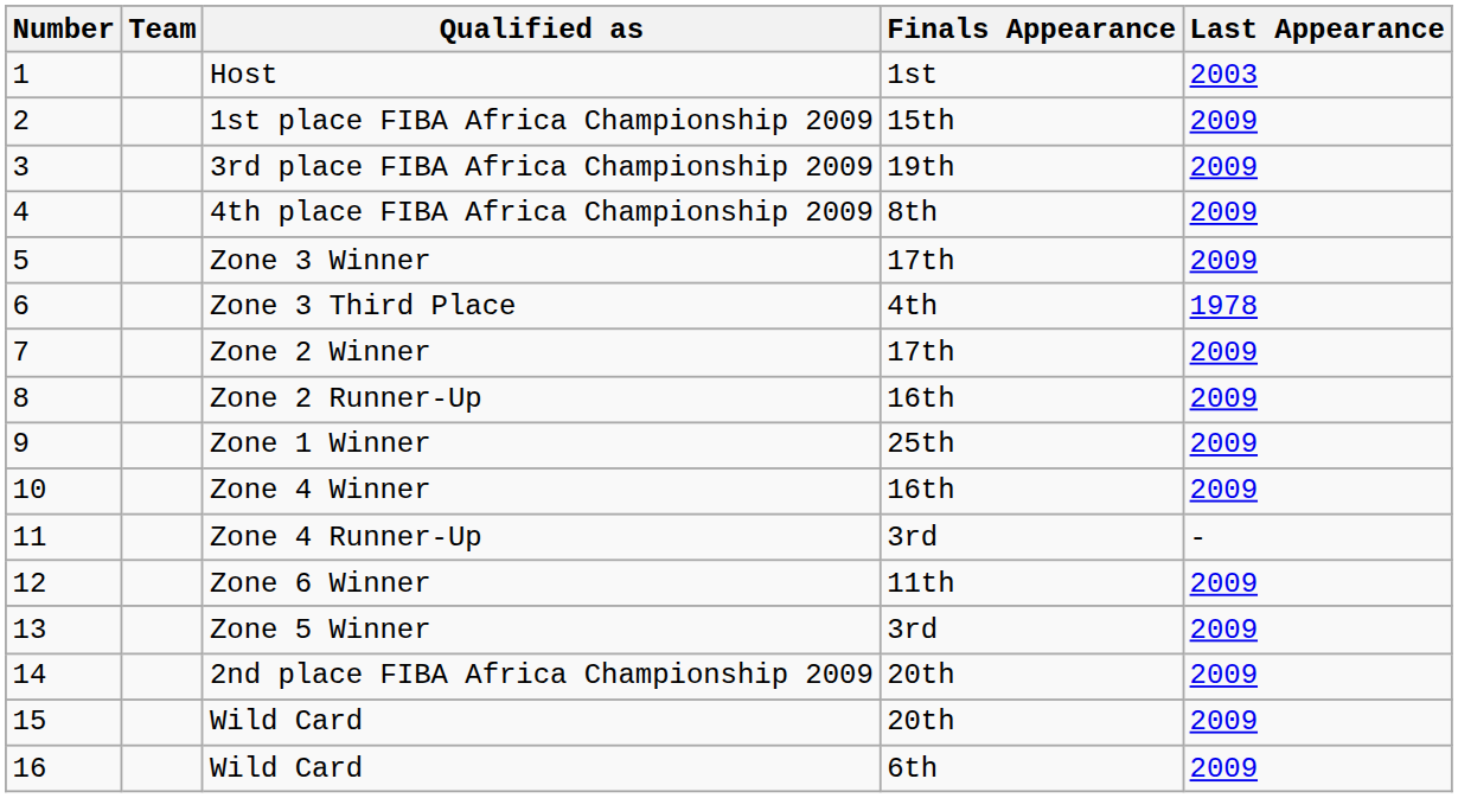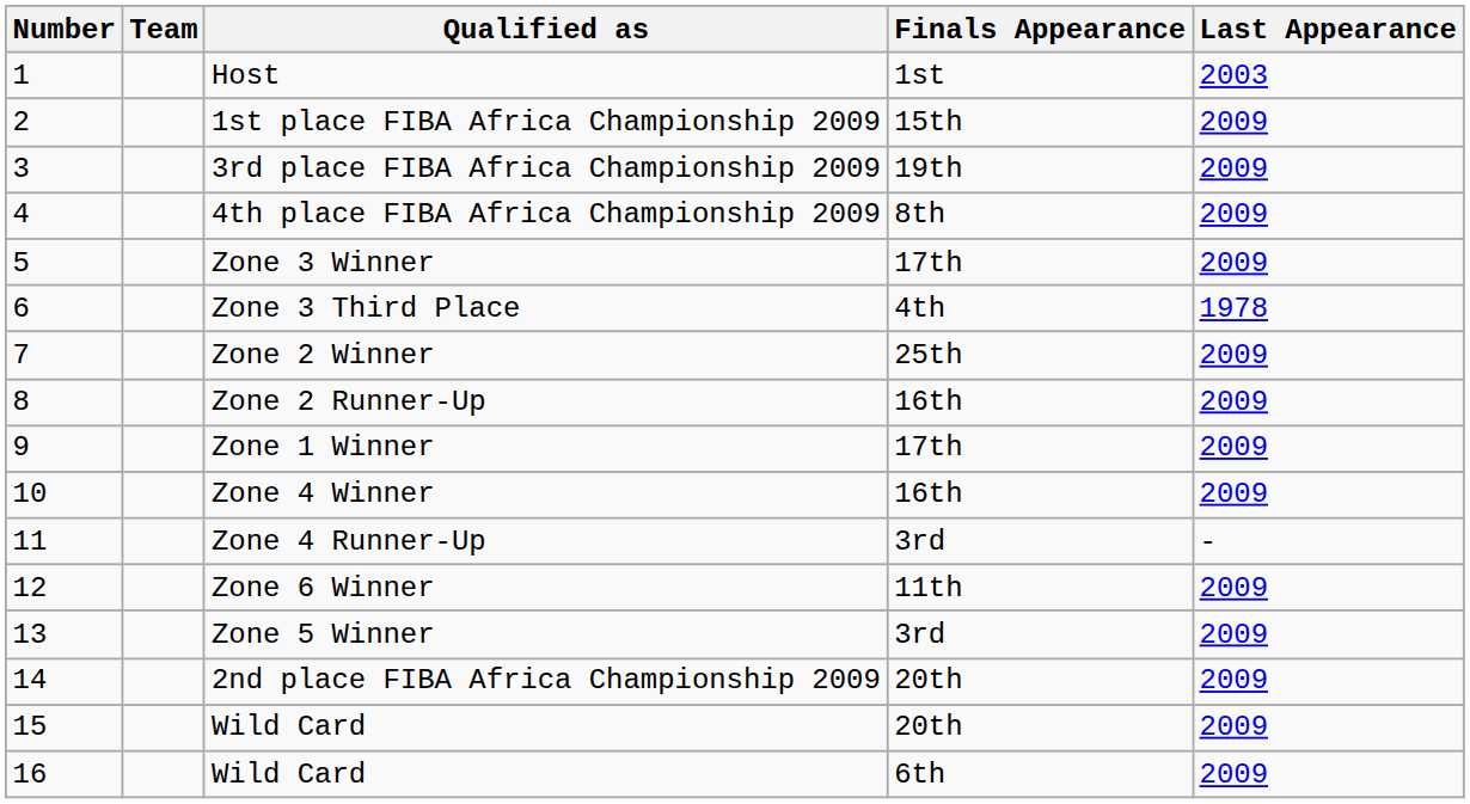Zone 2 Winner | Finals Appearance: 17th -> 25th
Zone 1 Winner | Finals Appearance: 25th -> 17th
